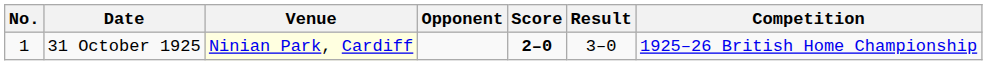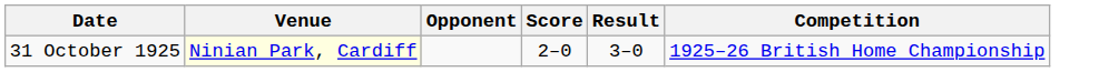- column: No. | 1
31 October 1925 | Score: bold -> normal
